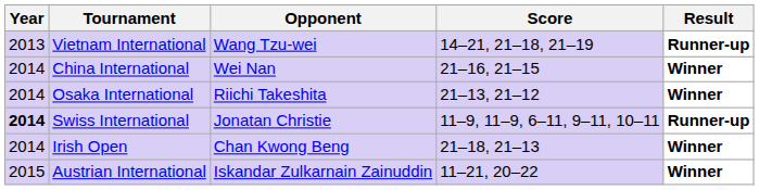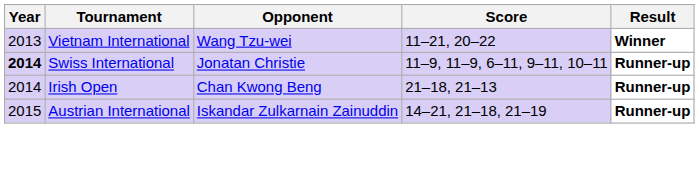Vietnam International | Score: 14–21, 21–18, 21–19 -> 11–21, 20–22
Vietnam International | Result: Runner-up -> Winner
- row: 2014 | China International | Wei Nan | 21–16, 21–15 | Winner
- row: 2014 | Osaka International | Riichi Takeshita | 21–13, 21–12 | Winner
Irish Open | Result: Winner -> Runner-up
Austrian International | Score: 11–21, 20–22 -> 14–21, 21–18, 21–19
Austrian International | Result: Winner -> Runner-up
